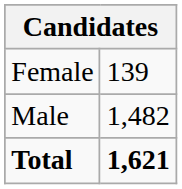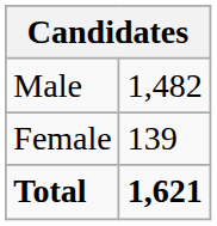rows swapped: Male <-> Female
